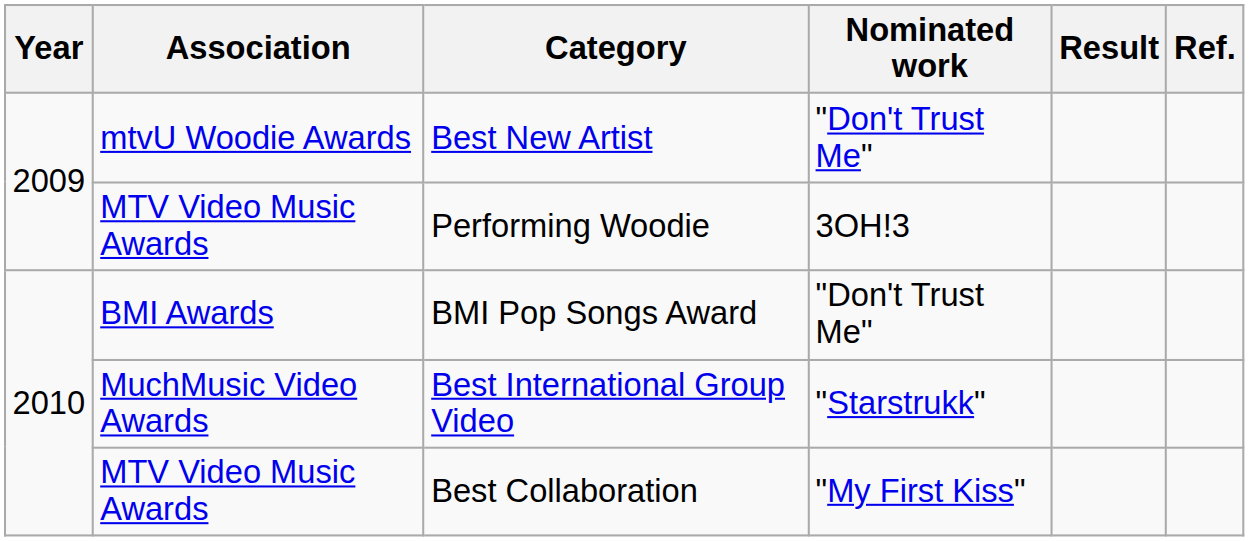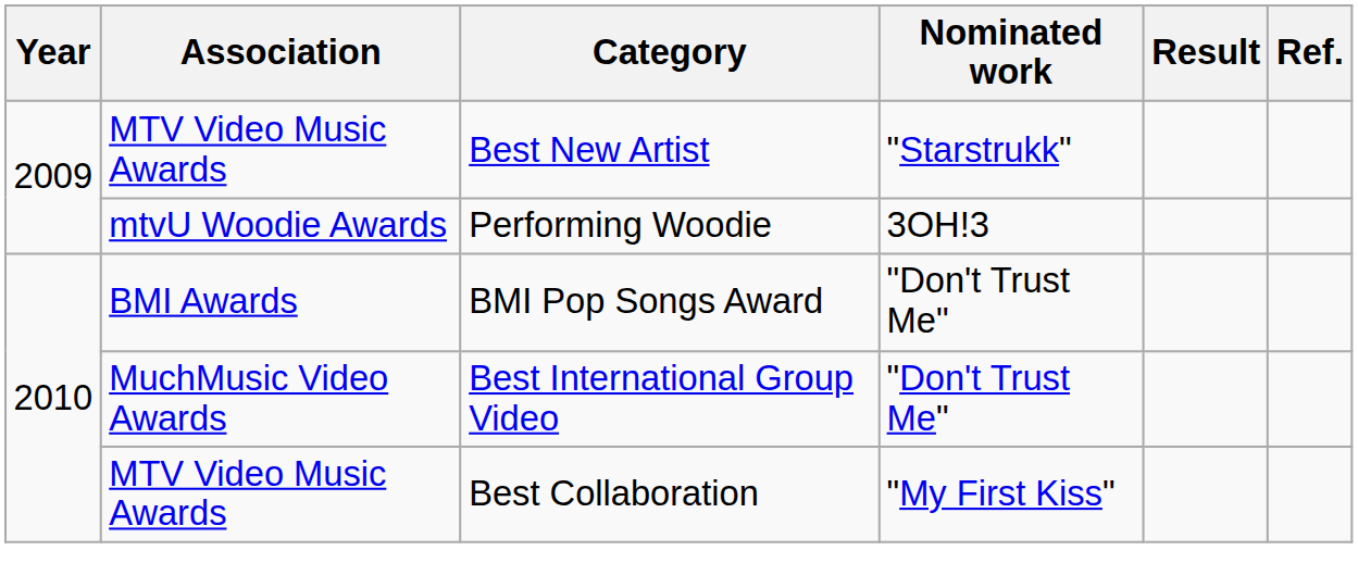Best New Artist | Association: mtvU Woodie Awards -> MTV Video Music Awards
Best New Artist | Nominated work: "Don't Trust Me" -> "Starstrukk"
Performing Woodie | Association: MTV Video Music Awards -> mtvU Woodie Awards
Best International Group Video | Nominated work: "Starstrukk" -> "Don't Trust Me"
